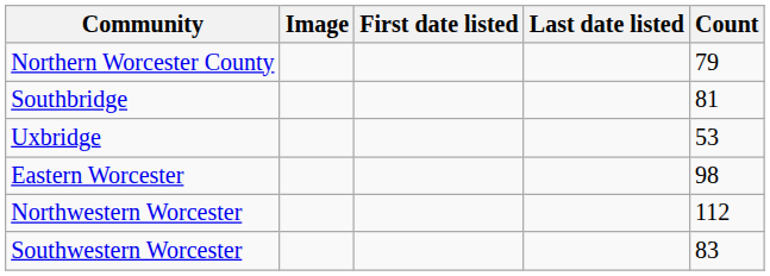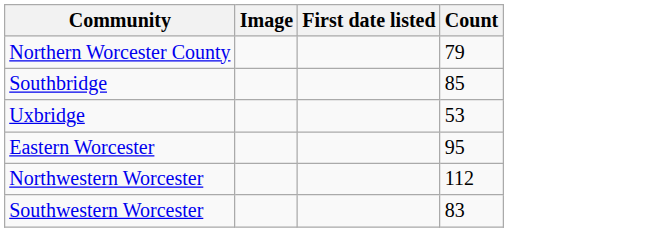- column: Last date listed
Southbridge | Count: 81 -> 85
Eastern Worcester | Count: 98 -> 95
